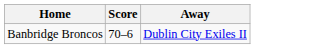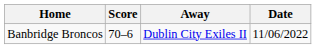+ column: Date | 11/06/2022
